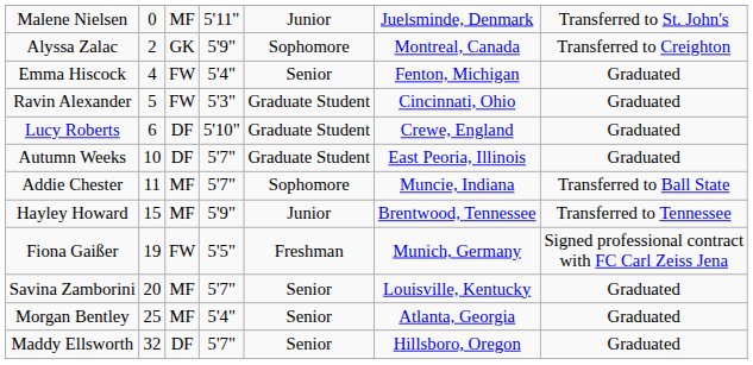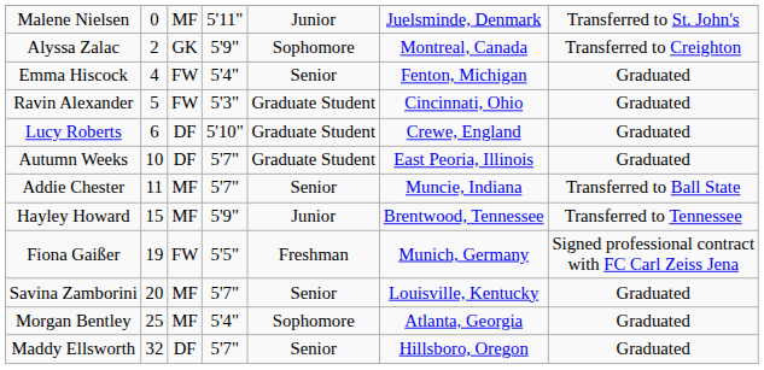Addie Chester | column 5: Sophomore -> Senior
Morgan Bentley | column 5: Senior -> Sophomore
